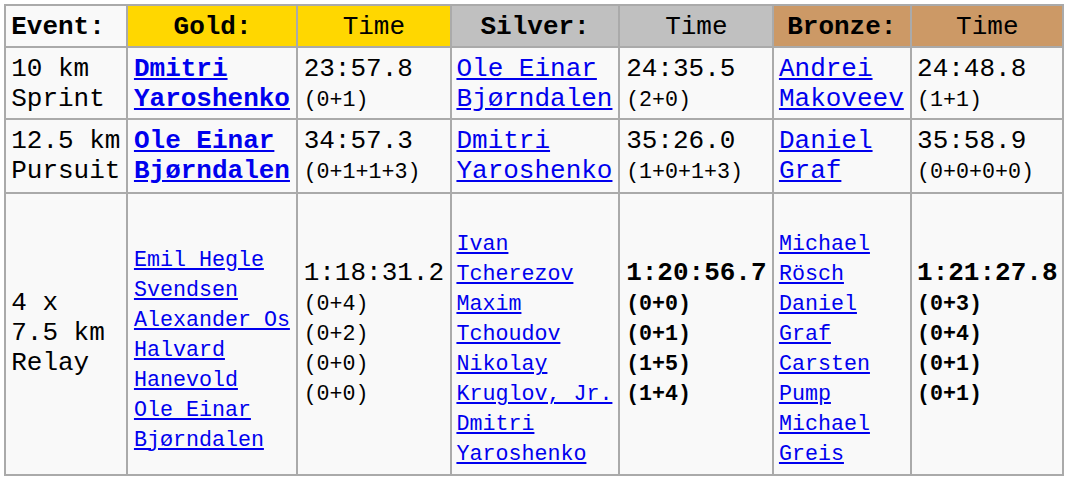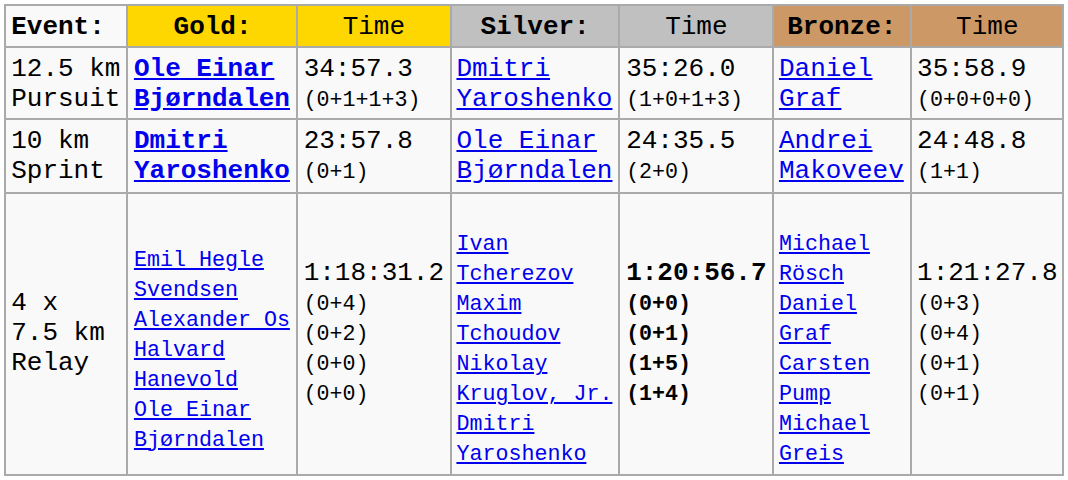rows swapped: 10 km Sprint <-> 12.5 km Pursuit
4 x 7.5 km Relay | column 7: bold -> normal
